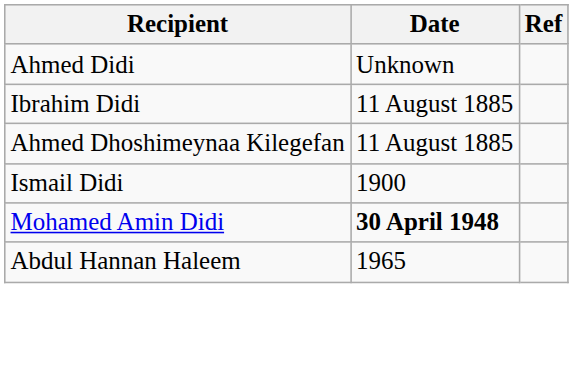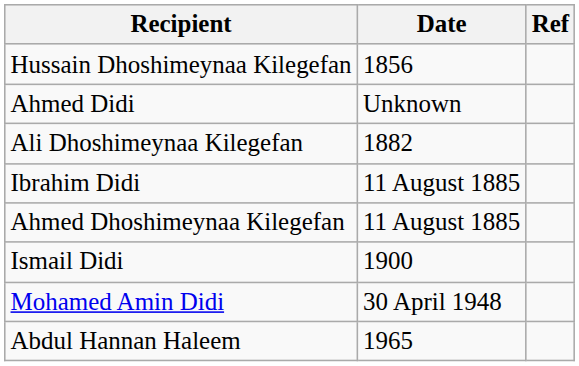+ row: Hussain Dhoshimeynaa Kilegefan | 1856
+ row: Ali Dhoshimeynaa Kilegefan | 1882
Mohamed Amin Didi | Date: bold -> normal
